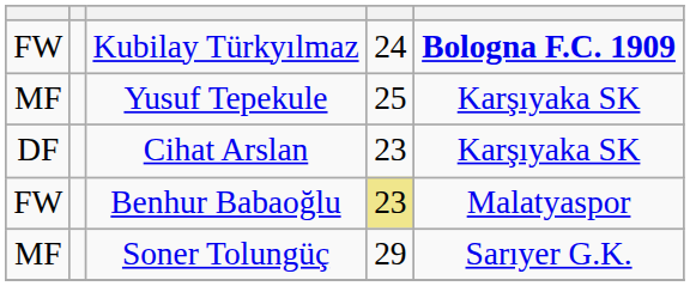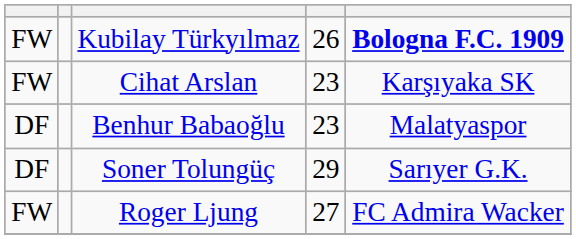Kubilay Türkyılmaz | column 4: 24 -> 26
- row: MF | Yusuf Tepekule | 25 | Karşıyaka SK
Cihat Arslan | column 1: DF -> FW
Benhur Babaoğlu | column 1: FW -> DF
Benhur Babaoğlu | column 4: khaki background -> no background
Soner Tolungüç | column 1: MF -> DF
+ row: FW | Roger Ljung | 27 | FC Admira Wacker
